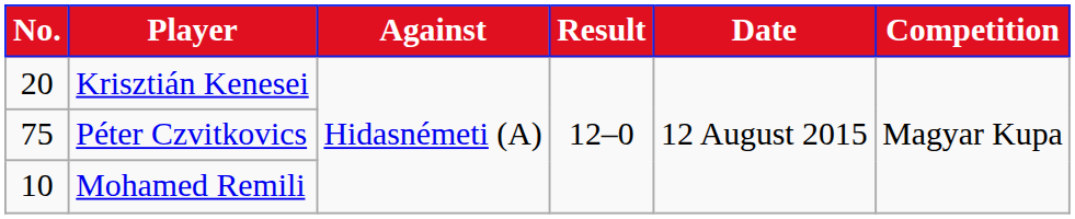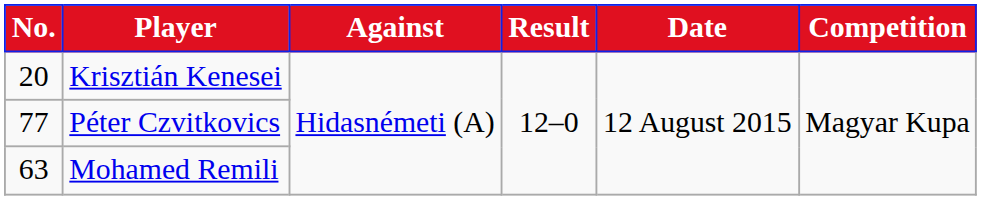Péter Czvitkovics | No.: 75 -> 77
Mohamed Remili | No.: 10 -> 63
